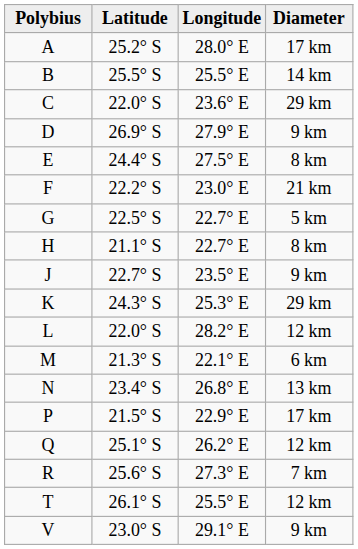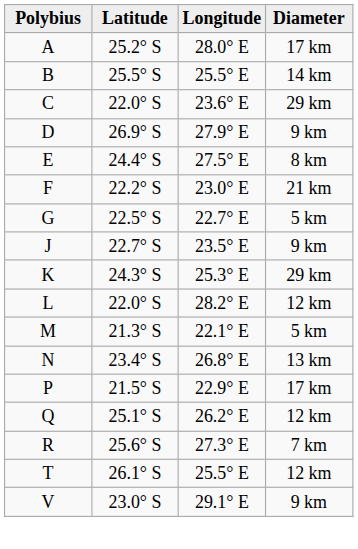- row: H | 21.1° S | 22.7° E | 8 km
M | Diameter: 6 km -> 5 km
